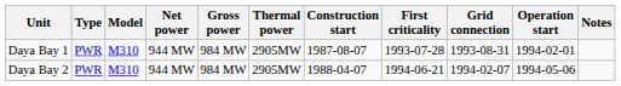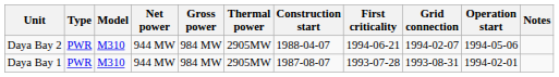rows swapped: Daya Bay 1 <-> Daya Bay 2
